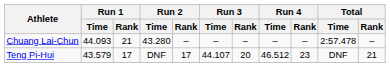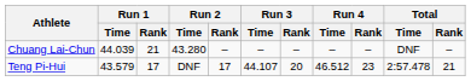Chuang Lai-Chun | Run 1 / Time: 44.093 -> 44.039
Chuang Lai-Chun | Total / Time: 2:57.478 -> DNF
Teng Pi-Hui | Total / Time: DNF -> 2:57.478
